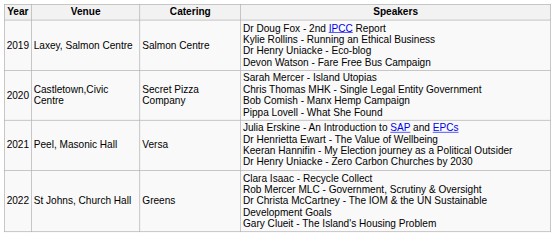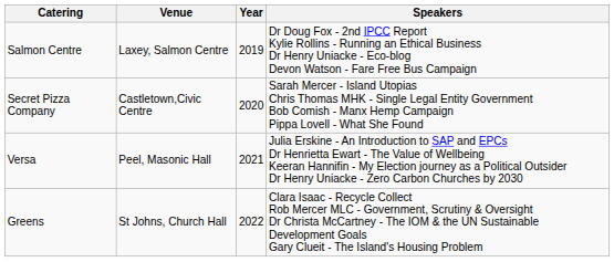columns swapped: Year <-> Catering
